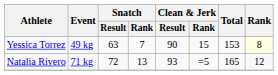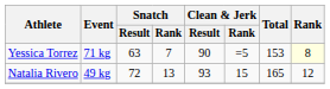Yessica Torrez | Event: 49 kg -> 71 kg
Yessica Torrez | Clean & Jerk / Rank: 15 -> =5
Natalia Rivero | Event: 71 kg -> 49 kg
Natalia Rivero | Clean & Jerk / Rank: =5 -> 15
